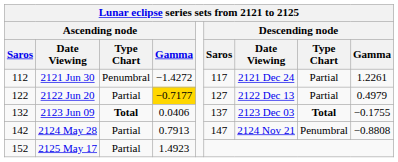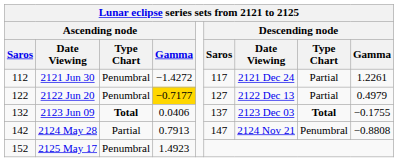2122 Jun 20 | Ascending node / Type Chart: Partial -> Penumbral
2125 May 17 | Ascending node / Type Chart: Partial -> Penumbral
